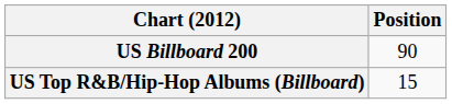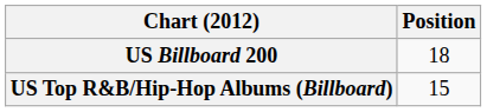US Billboard 200 | Position: 90 -> 18
